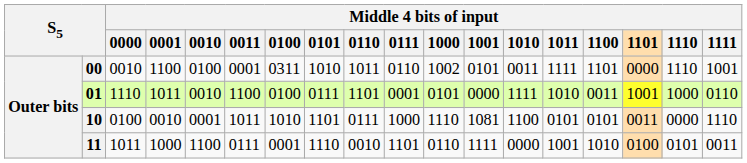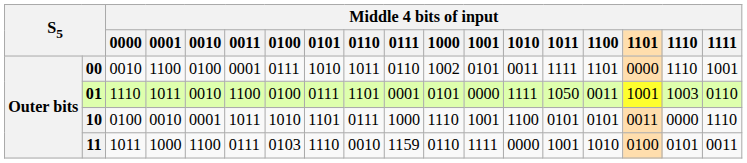00 | Middle 4 bits of input / 0100: 0311 -> 0111
01 | Middle 4 bits of input / 1011: 1010 -> 1050
01 | Middle 4 bits of input / 1110: 1000 -> 1003
10 | Middle 4 bits of input / 1001: 1081 -> 1001
11 | Middle 4 bits of input / 0100: 0001 -> 0103
11 | Middle 4 bits of input / 0111: 1101 -> 1159
